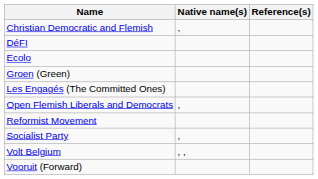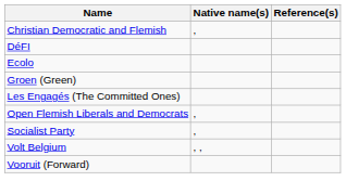- row: Reformist Movement
